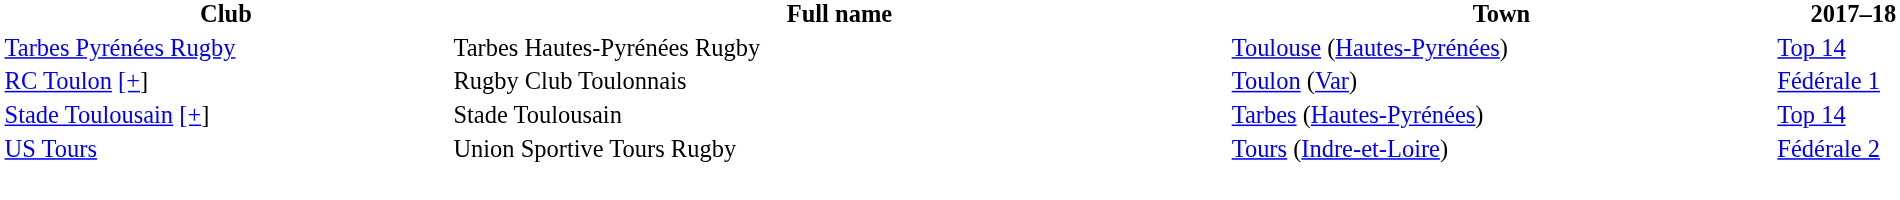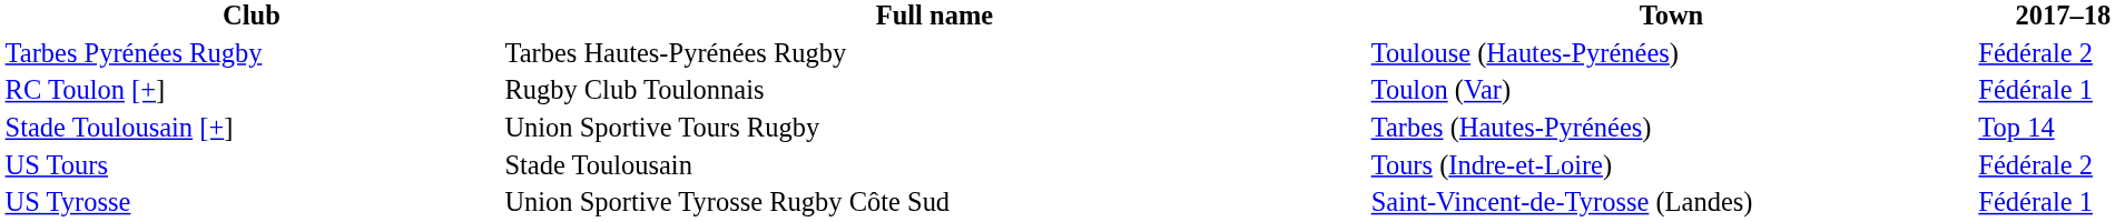Tarbes Pyrénées Rugby | 2017–18: Top 14 -> Fédérale 2
Stade Toulousain [+] | Full name: Stade Toulousain -> Union Sportive Tours Rugby
US Tours | Full name: Union Sportive Tours Rugby -> Stade Toulousain
+ row: US Tyrosse | Union Sportive Tyrosse Rugby Côte Sud | Saint-Vincent-de-Tyrosse (Landes) | Fédérale 1
